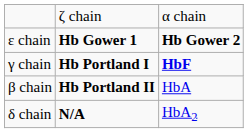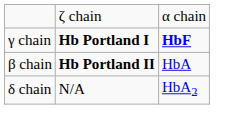- row: ε chain | Hb Gower 1 | Hb Gower 2
δ chain | column 2: bold -> normal
